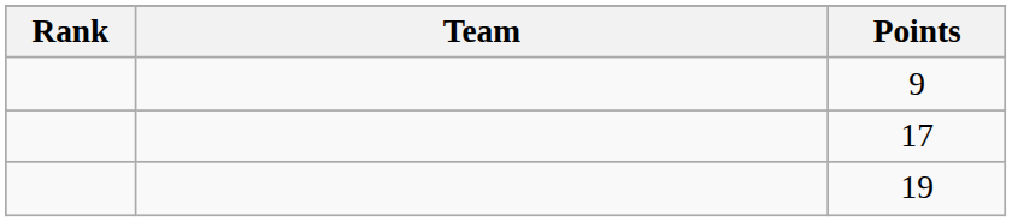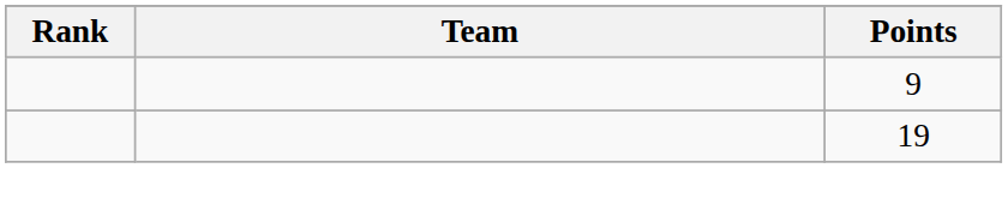- row: 17
